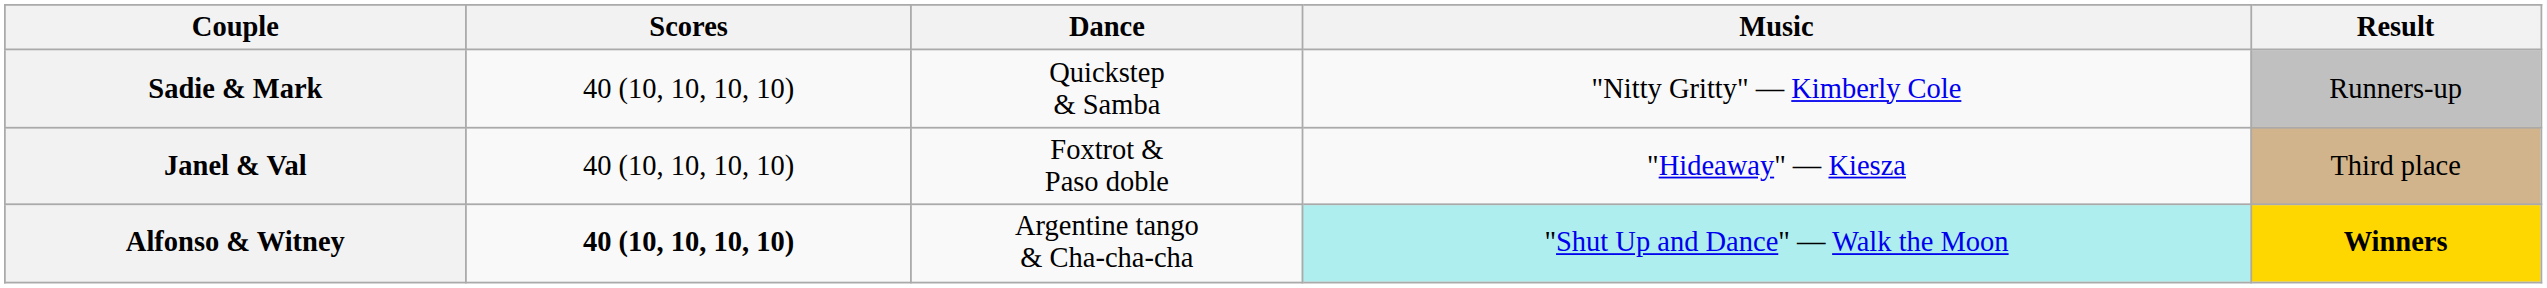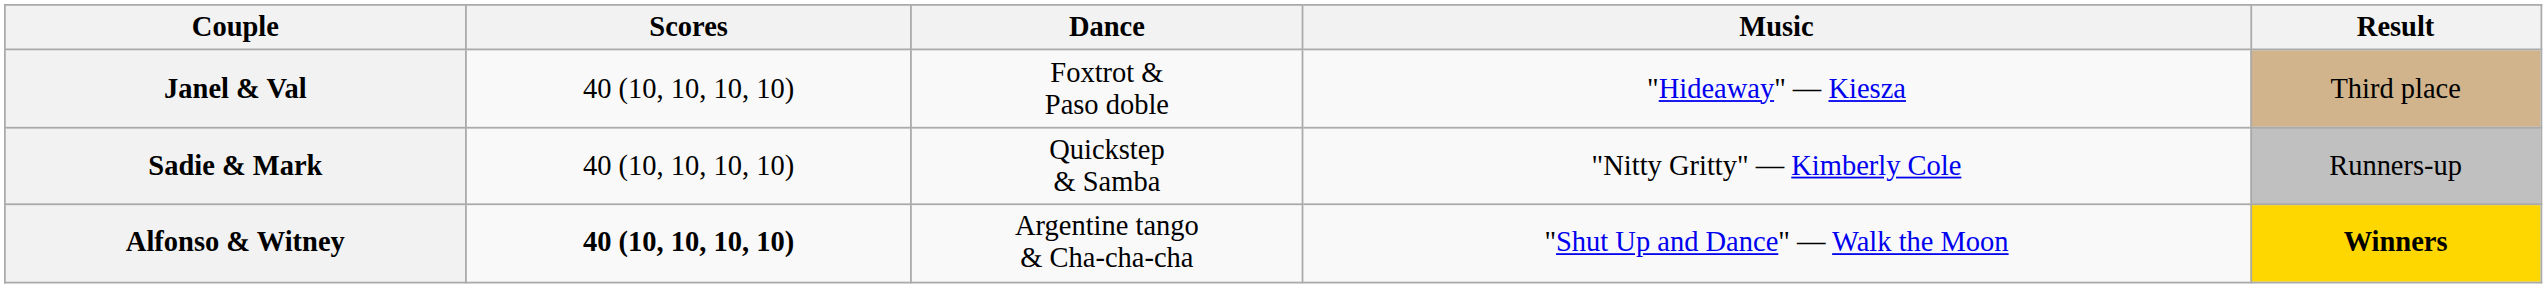rows swapped: Sadie & Mark <-> Janel & Val
Alfonso & Witney | Music: paleturquoise background -> no background
